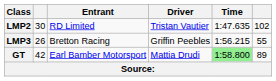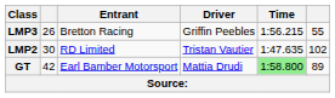rows swapped: LMP2 <-> LMP3
